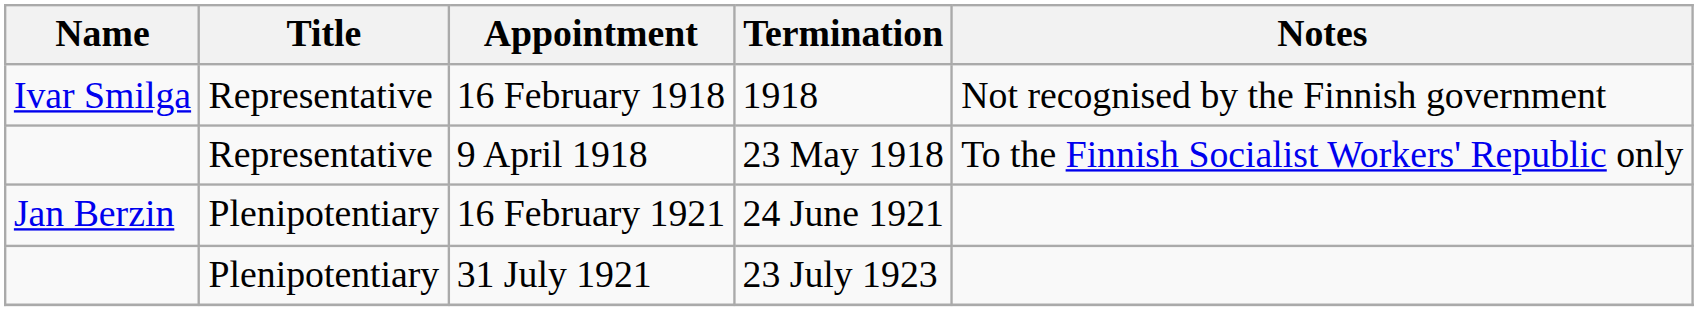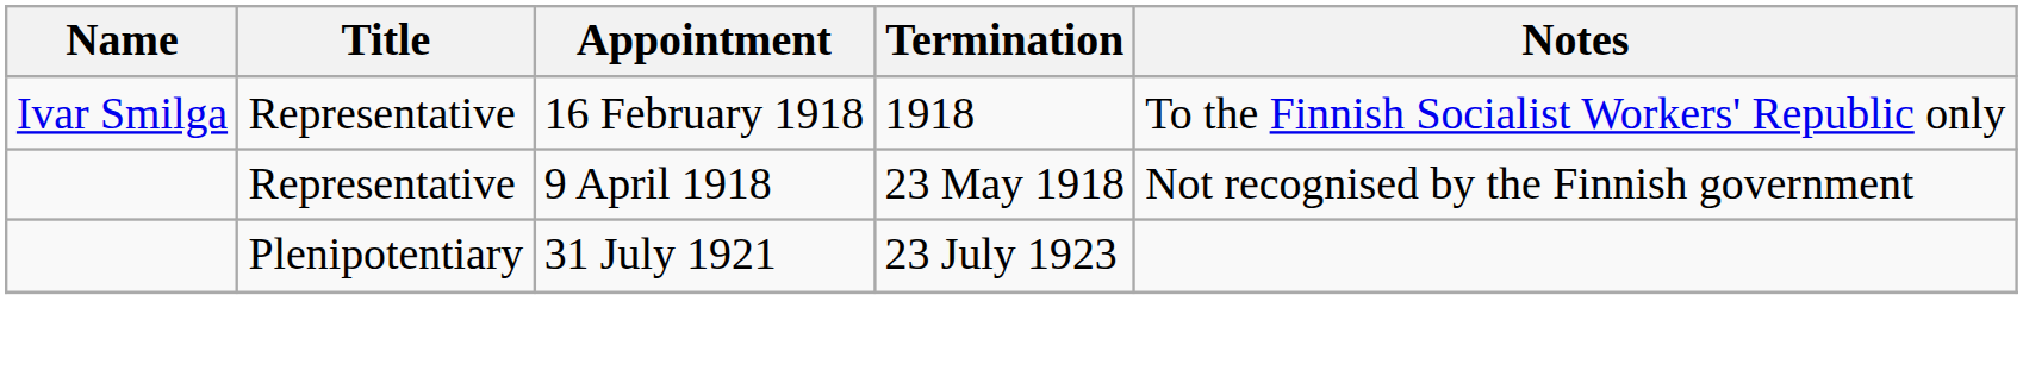16 February 1918 | Notes: Not recognised by the Finnish government -> To the Finnish Socialist Workers' Republic only
9 April 1918 | Notes: To the Finnish Socialist Workers' Republic only -> Not recognised by the Finnish government
- row: Jan Berzin | Plenipotentiary | 16 February 1921 | 24 June 1921
